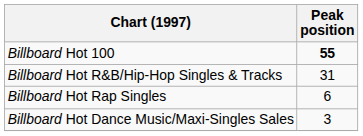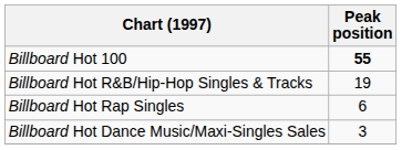Billboard Hot R&B/Hip-Hop Singles & Tracks | Peak position: 31 -> 19
